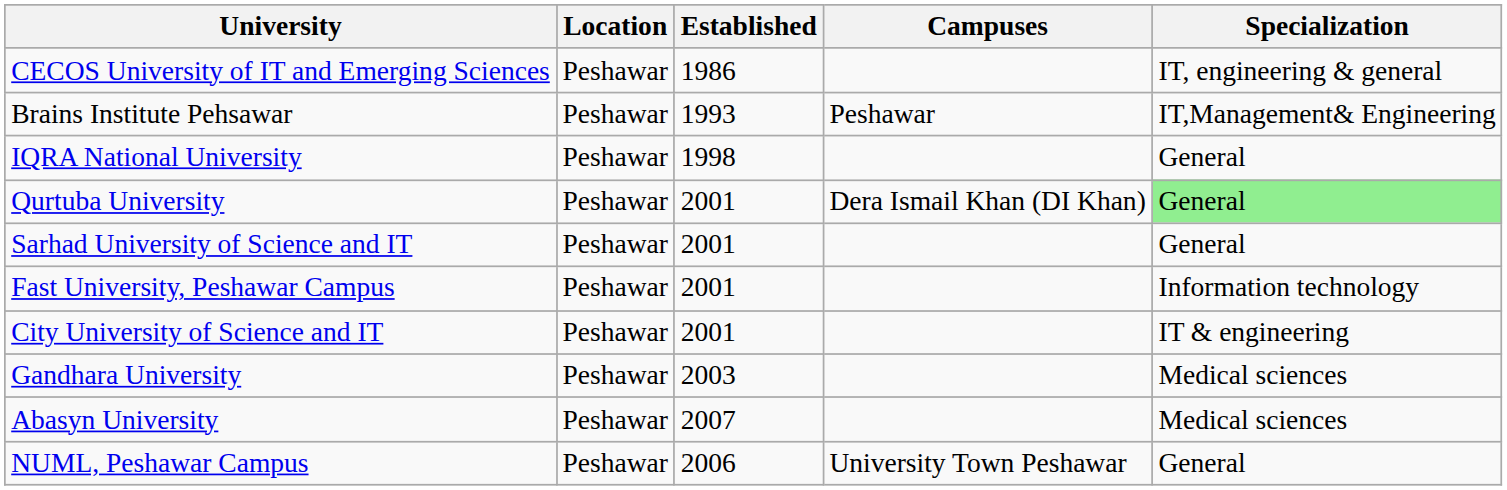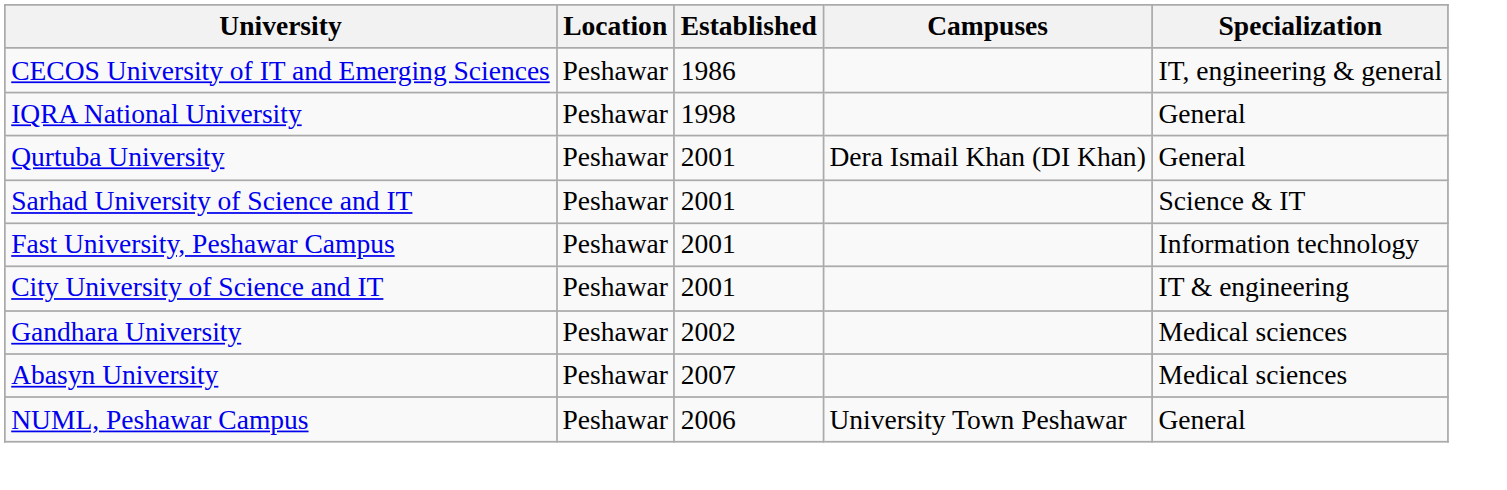- row: Brains Institute Pehsawar | Peshawar | 1993 | Peshawar | IT,Management& Engineering
Qurtuba University | Specialization: lightgreen background -> no background
Sarhad University of Science and IT | Specialization: General -> Science & IT
Gandhara University | Established: 2003 -> 2002
